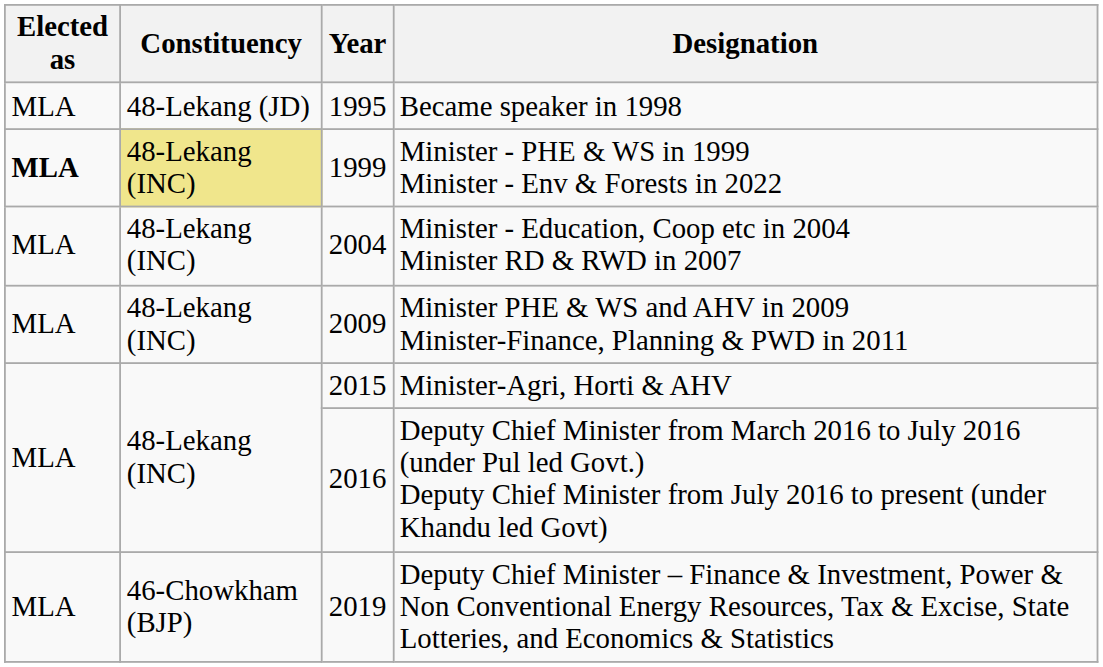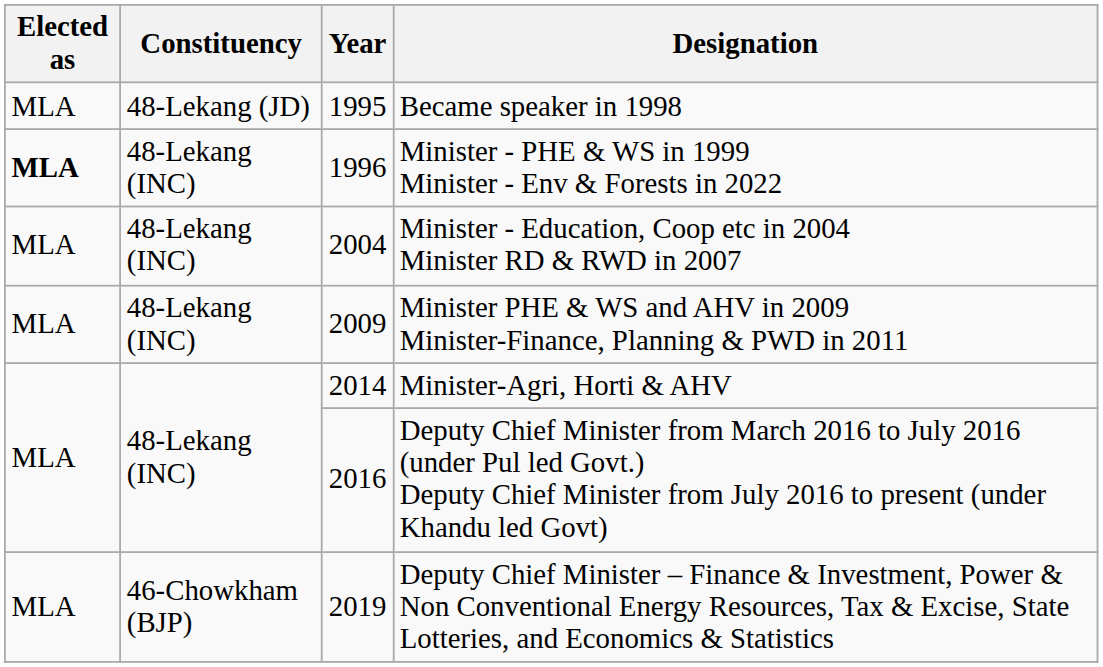Minister - PHE & WS in 1999 Minister - Env & Forests in 2022 | Constituency: khaki background -> no background
Minister - PHE & WS in 1999 Minister - Env & Forests in 2022 | Year: 1999 -> 1996
Minister-Agri, Horti & AHV | Year: 2015 -> 2014
